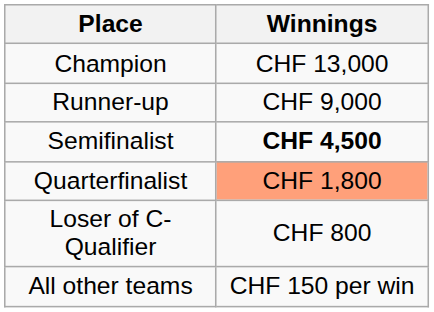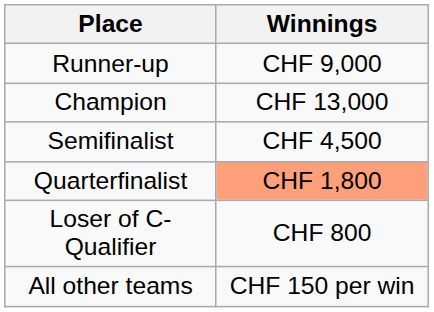rows swapped: Champion <-> Runner-up
Semifinalist | Winnings: bold -> normal
